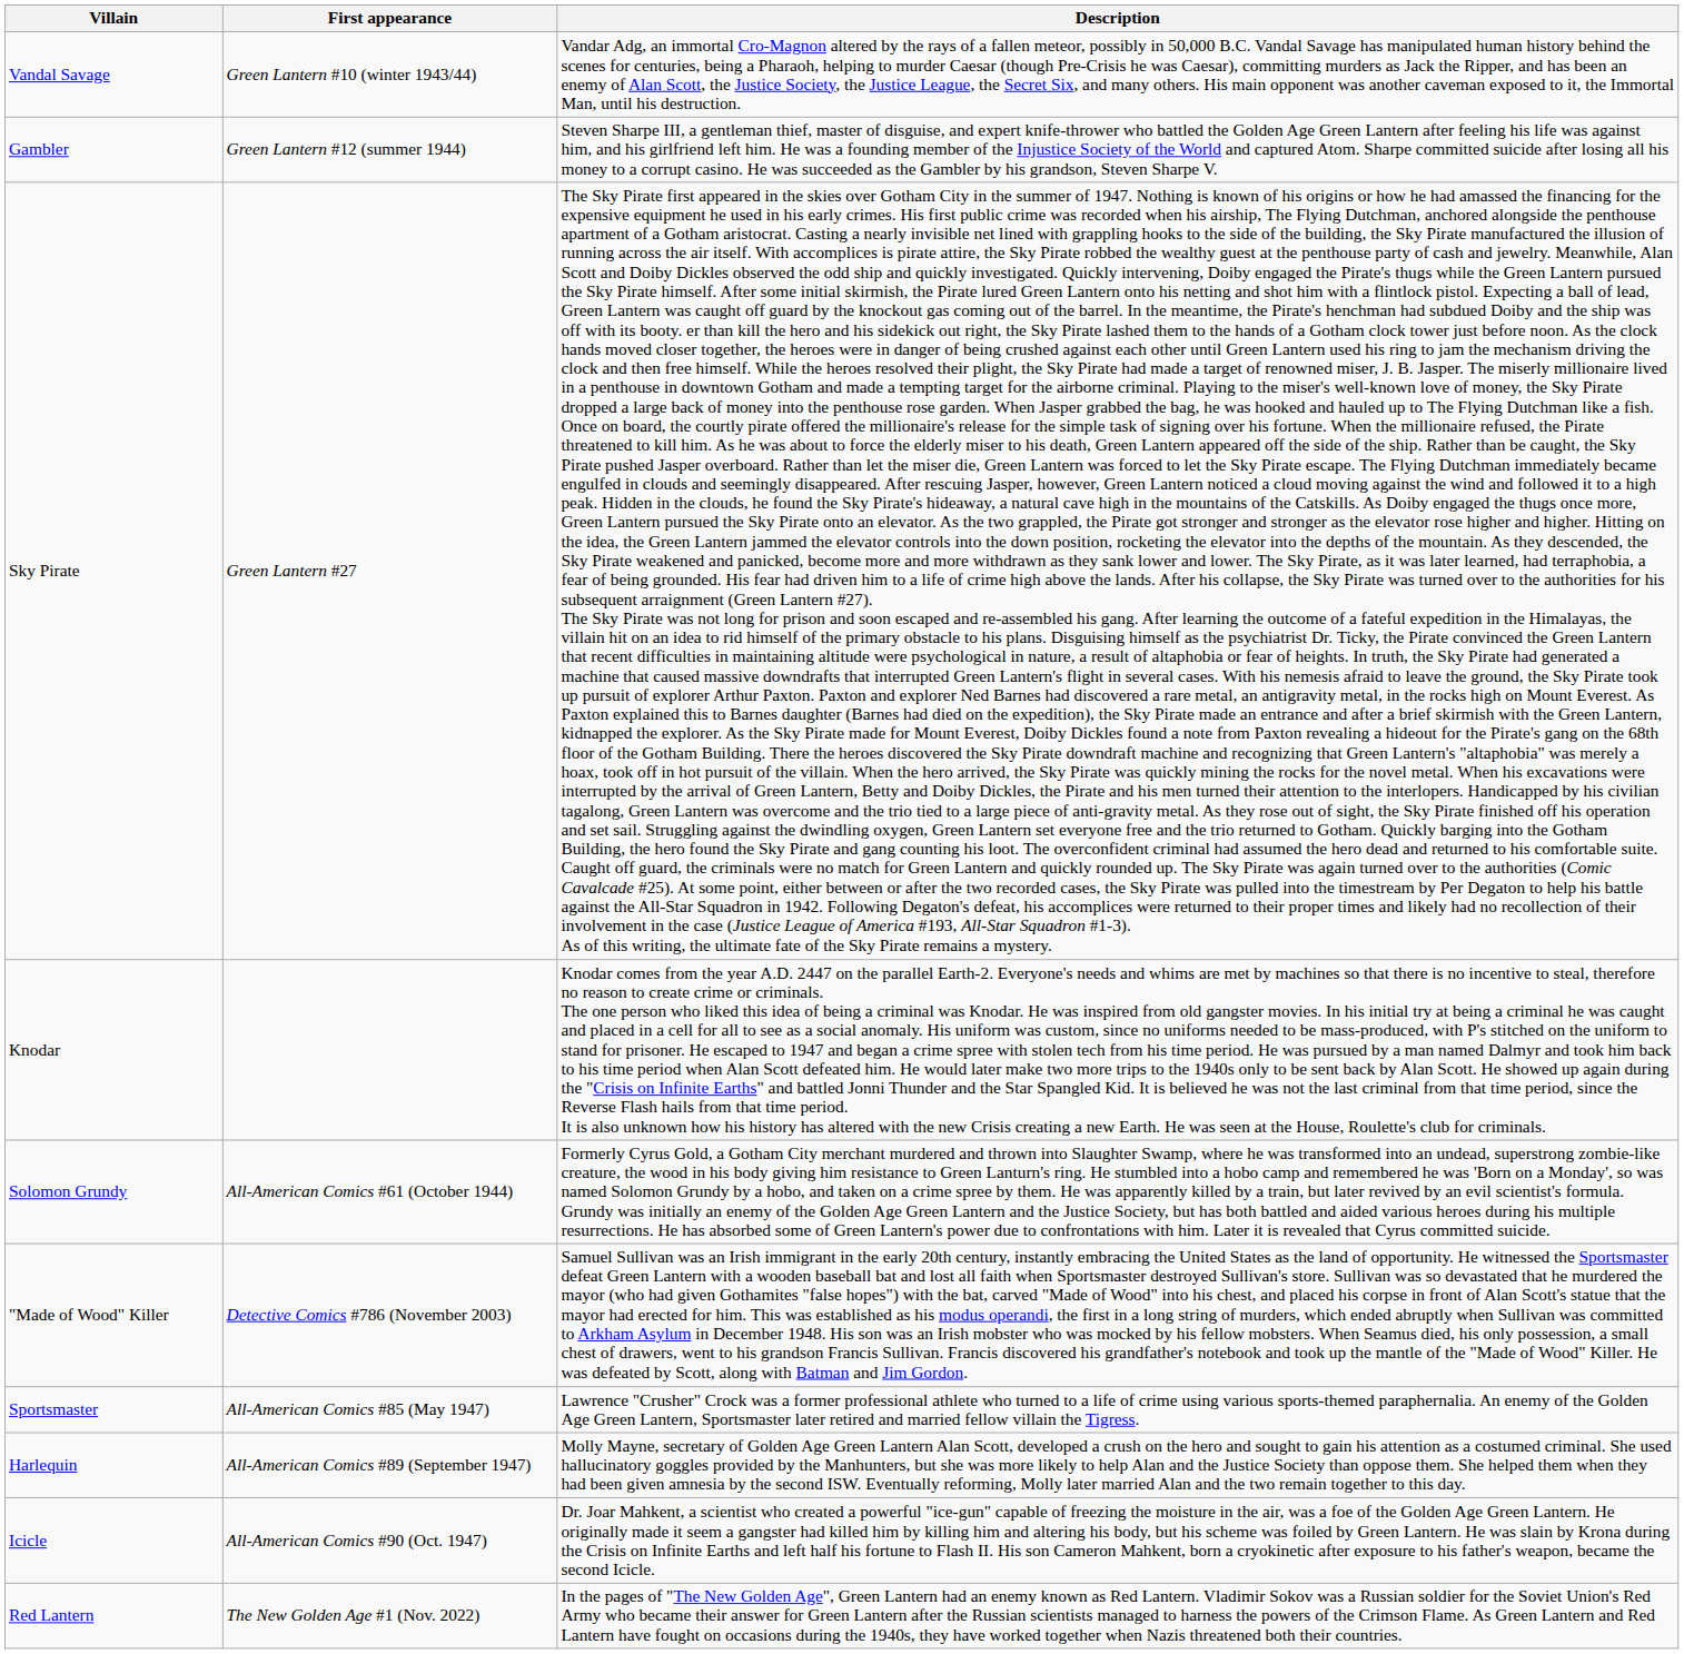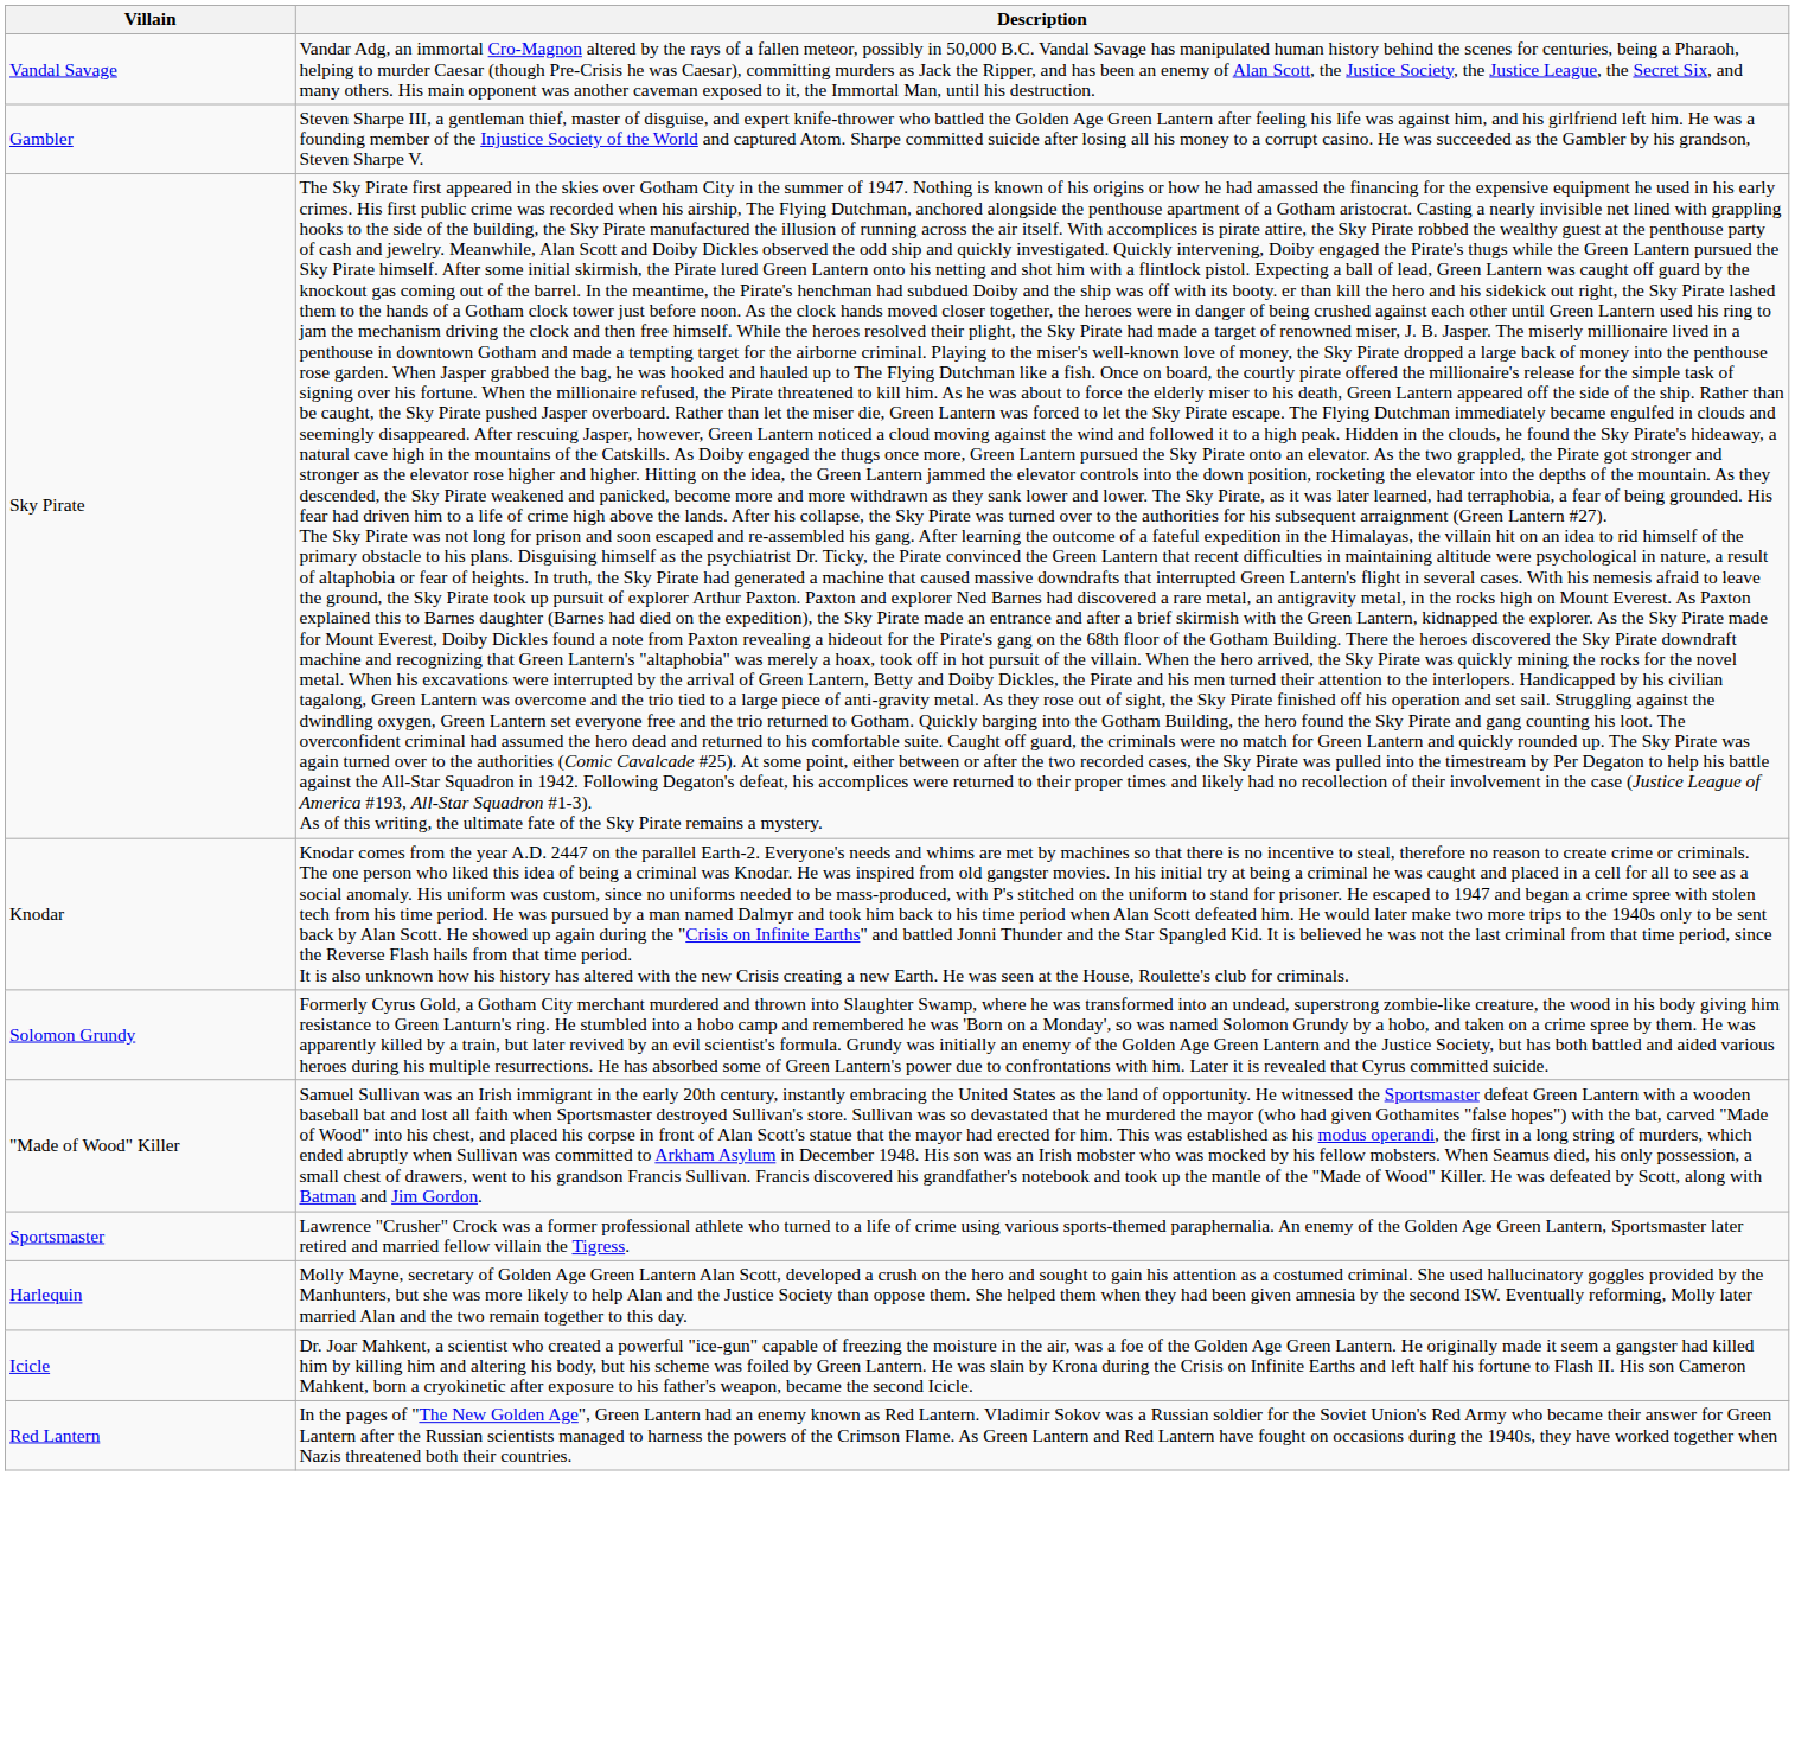- column: First appearance | Green Lantern #10 (winter 1943/44) | Green Lantern #12 (summer 1944) | Green Lantern #27 | All-American Comics #61 (October 1944) | Detective Comics #786 (November 2003) | All-American Comics #85 (May 1947) | All-American Comics #89 (September 1947) | All-American Comics #90 (Oct. 1947) | The New Golden Age #1 (Nov. 2022)
